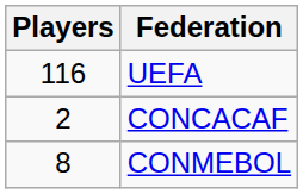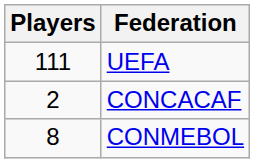UEFA | Players: 116 -> 111
